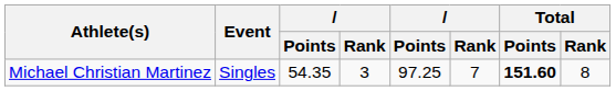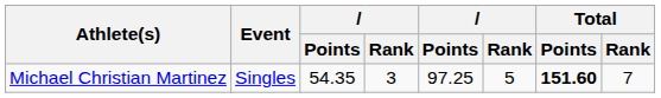Michael Christian Martinez | column 6: 7 -> 5
Michael Christian Martinez | Total / Rank: 8 -> 7
